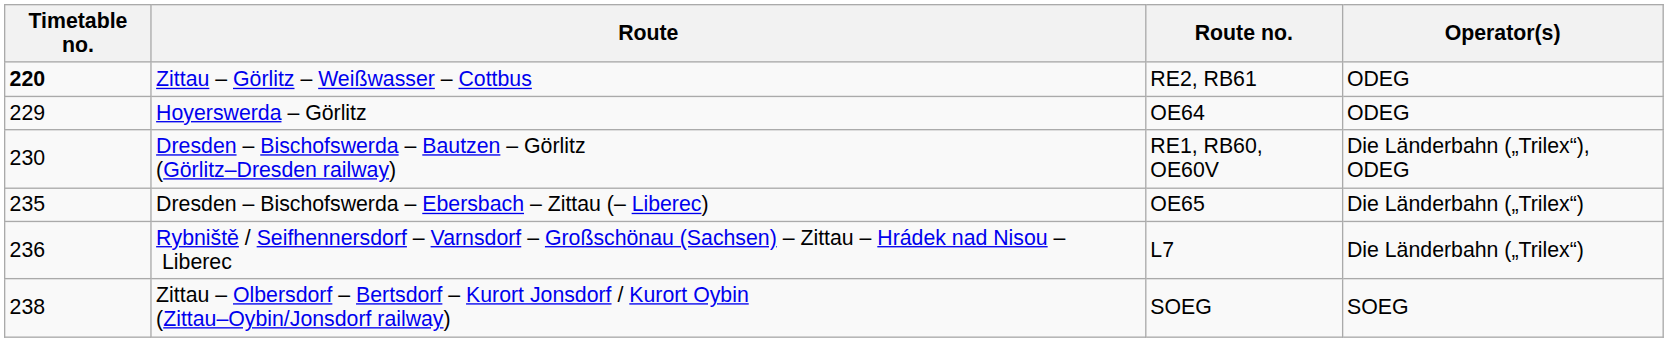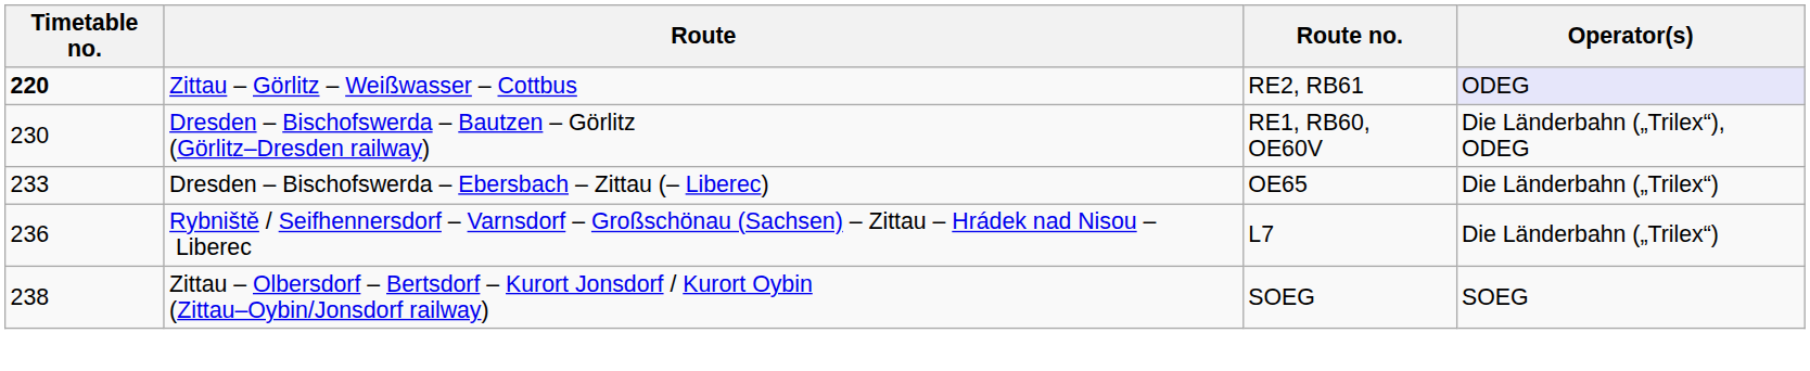Zittau – Görlitz – Weißwasser – Cottbus | Operator(s): no background -> lavender background
- row: 229 | Hoyerswerda – Görlitz | OE64 | ODEG
Dresden – Bischofswerda – Ebersbach – Zittau (– Liberec) | Timetable no.: 235 -> 233
